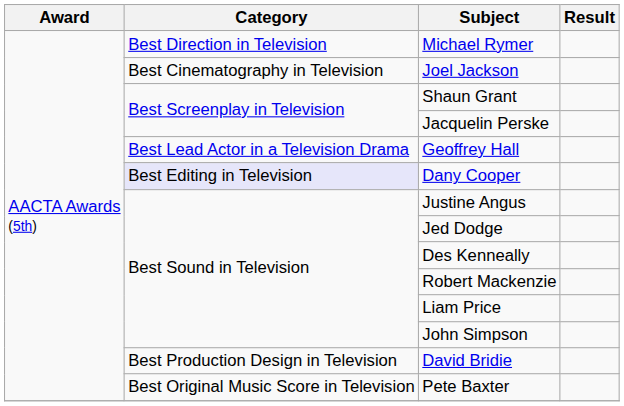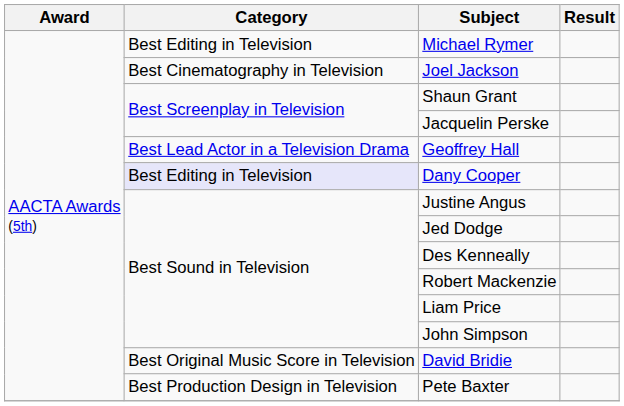Michael Rymer | Category: Best Direction in Television -> Best Editing in Television
David Bridie | Category: Best Production Design in Television -> Best Original Music Score in Television
Pete Baxter | Category: Best Original Music Score in Television -> Best Production Design in Television
